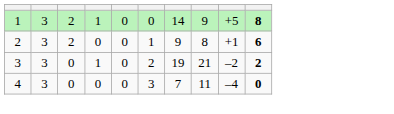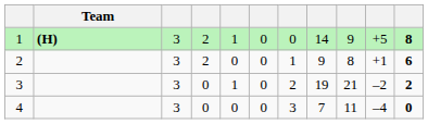+ column: Team | (H)
